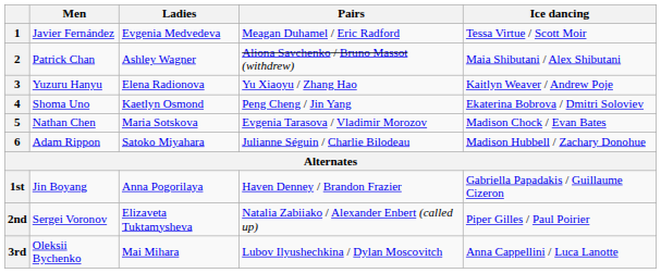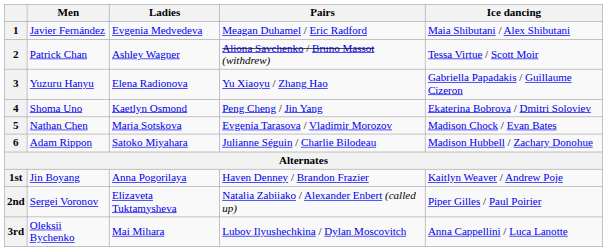1 | Ice dancing: Tessa Virtue / Scott Moir -> Maia Shibutani / Alex Shibutani
2 | Ice dancing: Maia Shibutani / Alex Shibutani -> Tessa Virtue / Scott Moir
3 | Ice dancing: Kaitlyn Weaver / Andrew Poje -> Gabriella Papadakis / Guillaume Cizeron
1st | Ice dancing: Gabriella Papadakis / Guillaume Cizeron -> Kaitlyn Weaver / Andrew Poje
